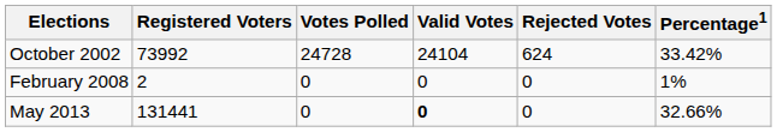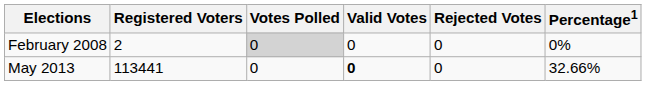- row: October 2002 | 73992 | 24728 | 24104 | 624 | 33.42%
February 2008 | Votes Polled: no background -> lightgrey background
February 2008 | Percentage1: 1% -> 0%
May 2013 | Registered Voters: 131441 -> 113441
